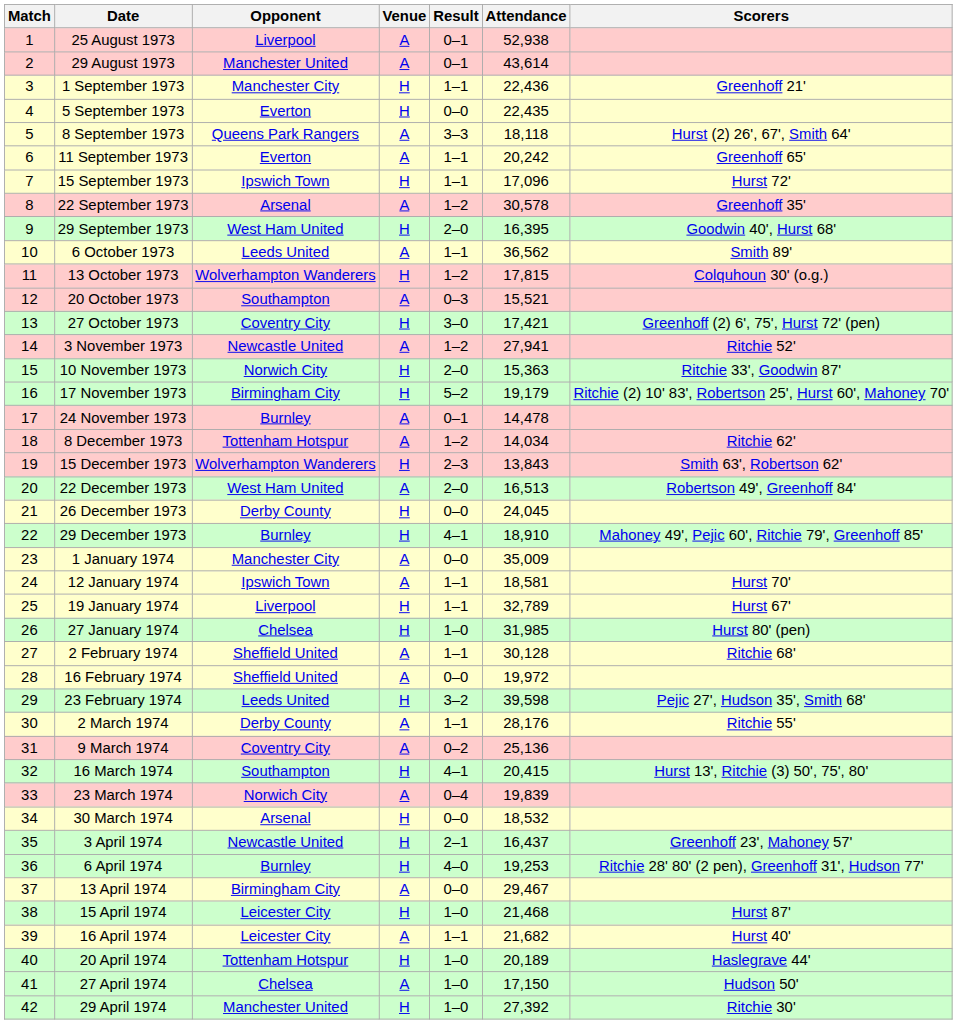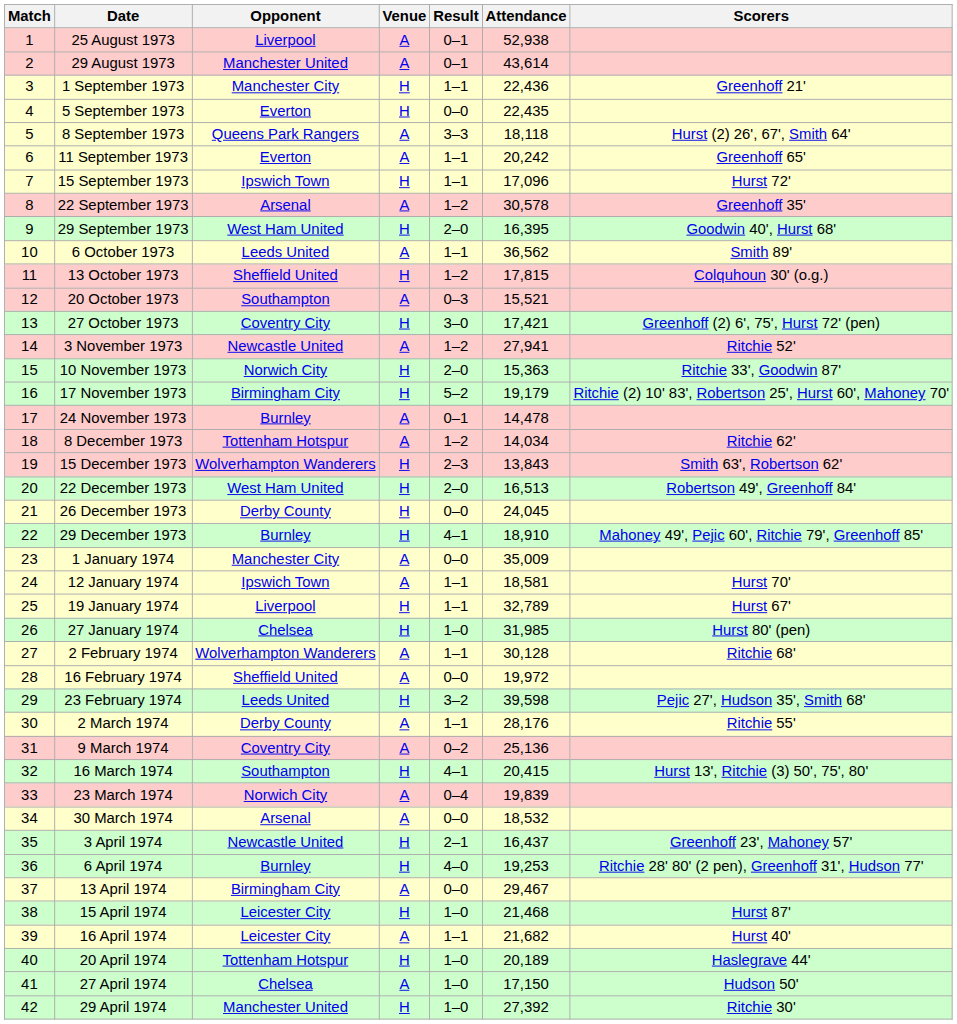13 October 1973 | Opponent: Wolverhampton Wanderers -> Sheffield United
22 December 1973 | Venue: A -> H
2 February 1974 | Opponent: Sheffield United -> Wolverhampton Wanderers
30 March 1974 | Venue: H -> A
